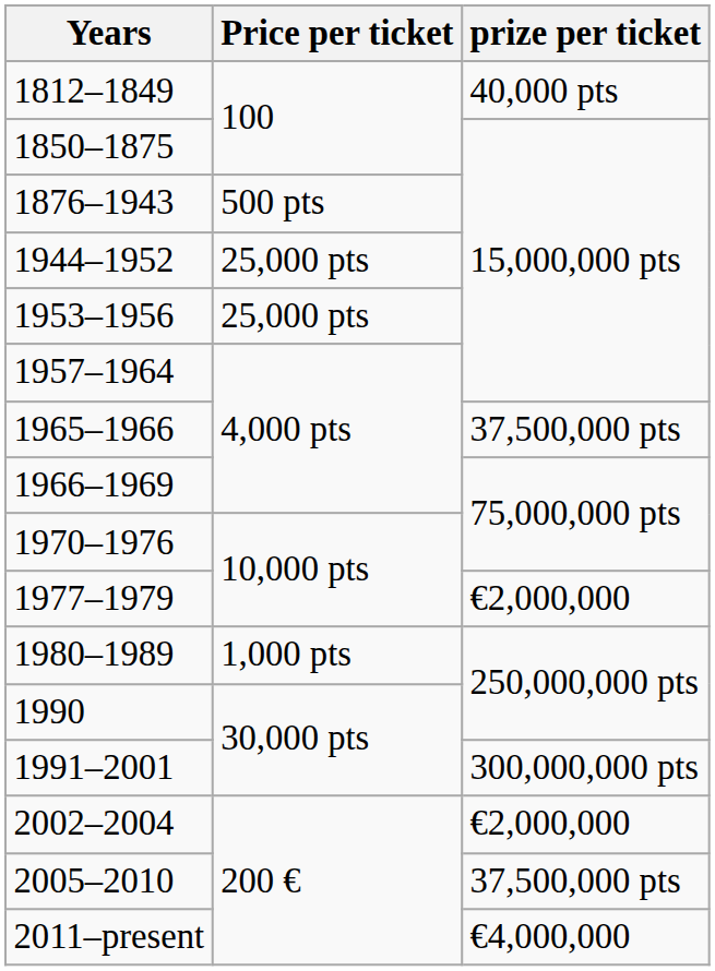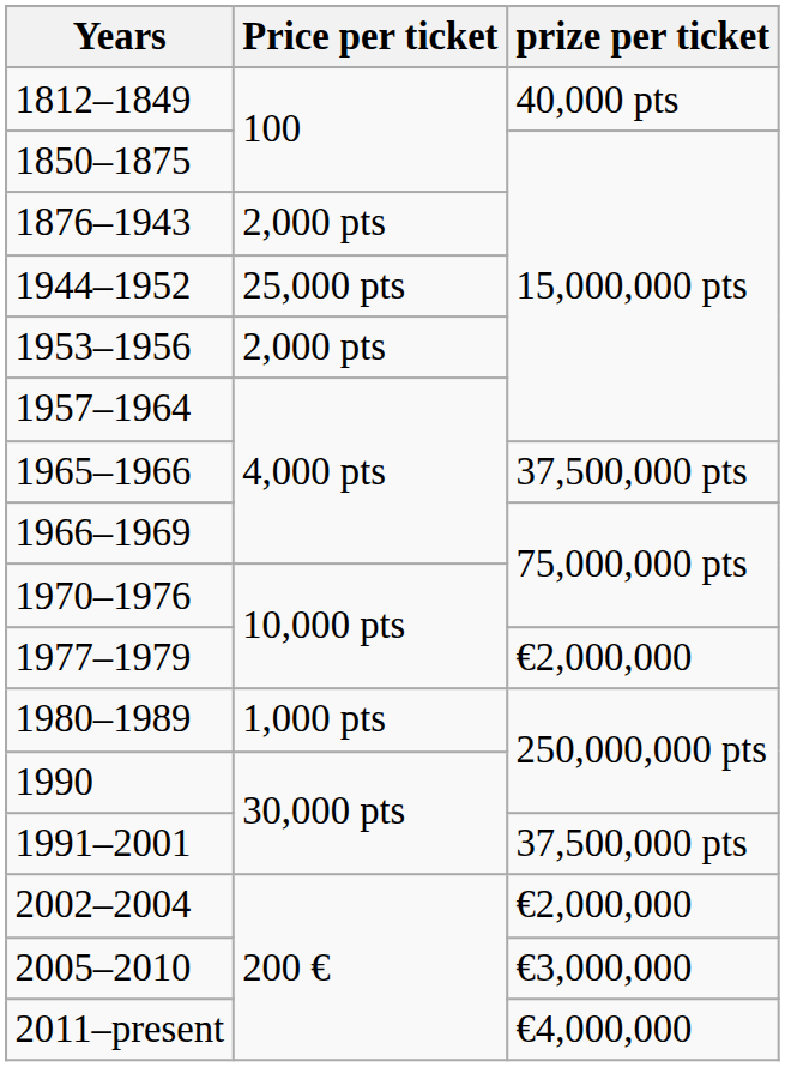1876–1943 | Price per ticket: 500 pts -> 2,000 pts
1953–1956 | Price per ticket: 25,000 pts -> 2,000 pts
1991–2001 | prize per ticket: 300,000,000 pts -> 37,500,000 pts
2005–2010 | prize per ticket: 37,500,000 pts -> €3,000,000
